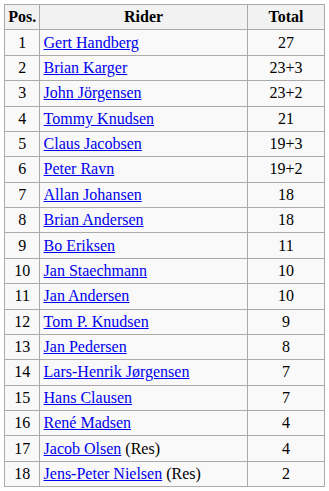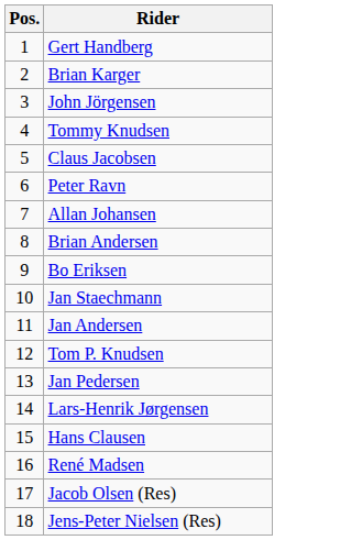- column: Total | 27 | 23+3 | 23+2 | 21 | 19+3 | 19+2 | 18 | 18 | 11 | 10 | 10 | 9 | 8 | 7 | 7 | 4 | 4 | 2
